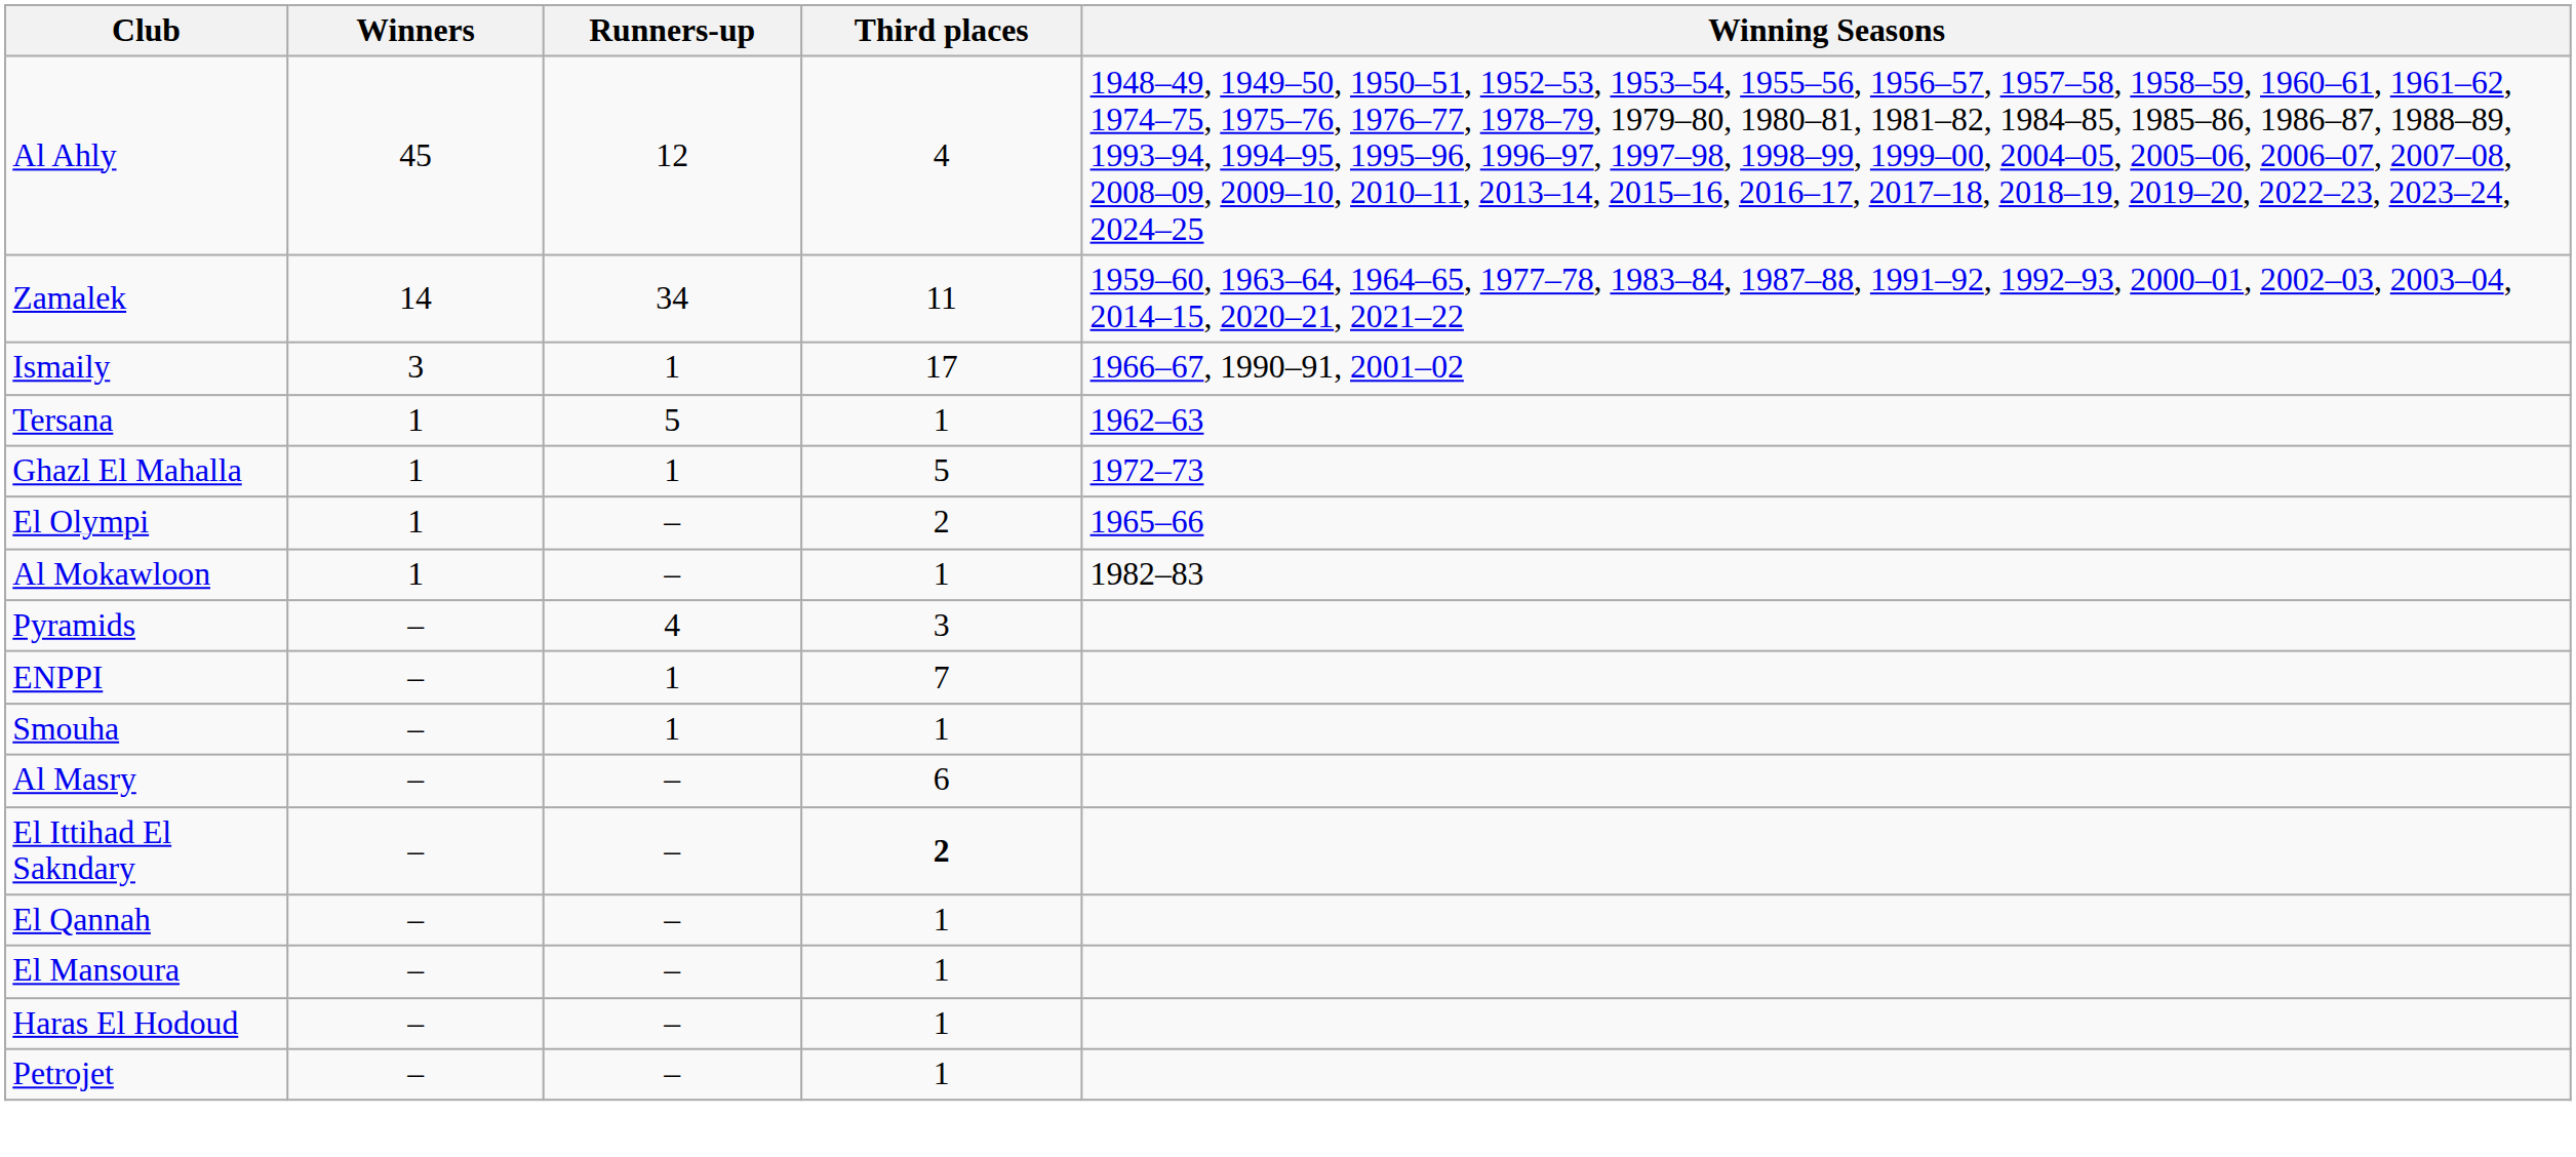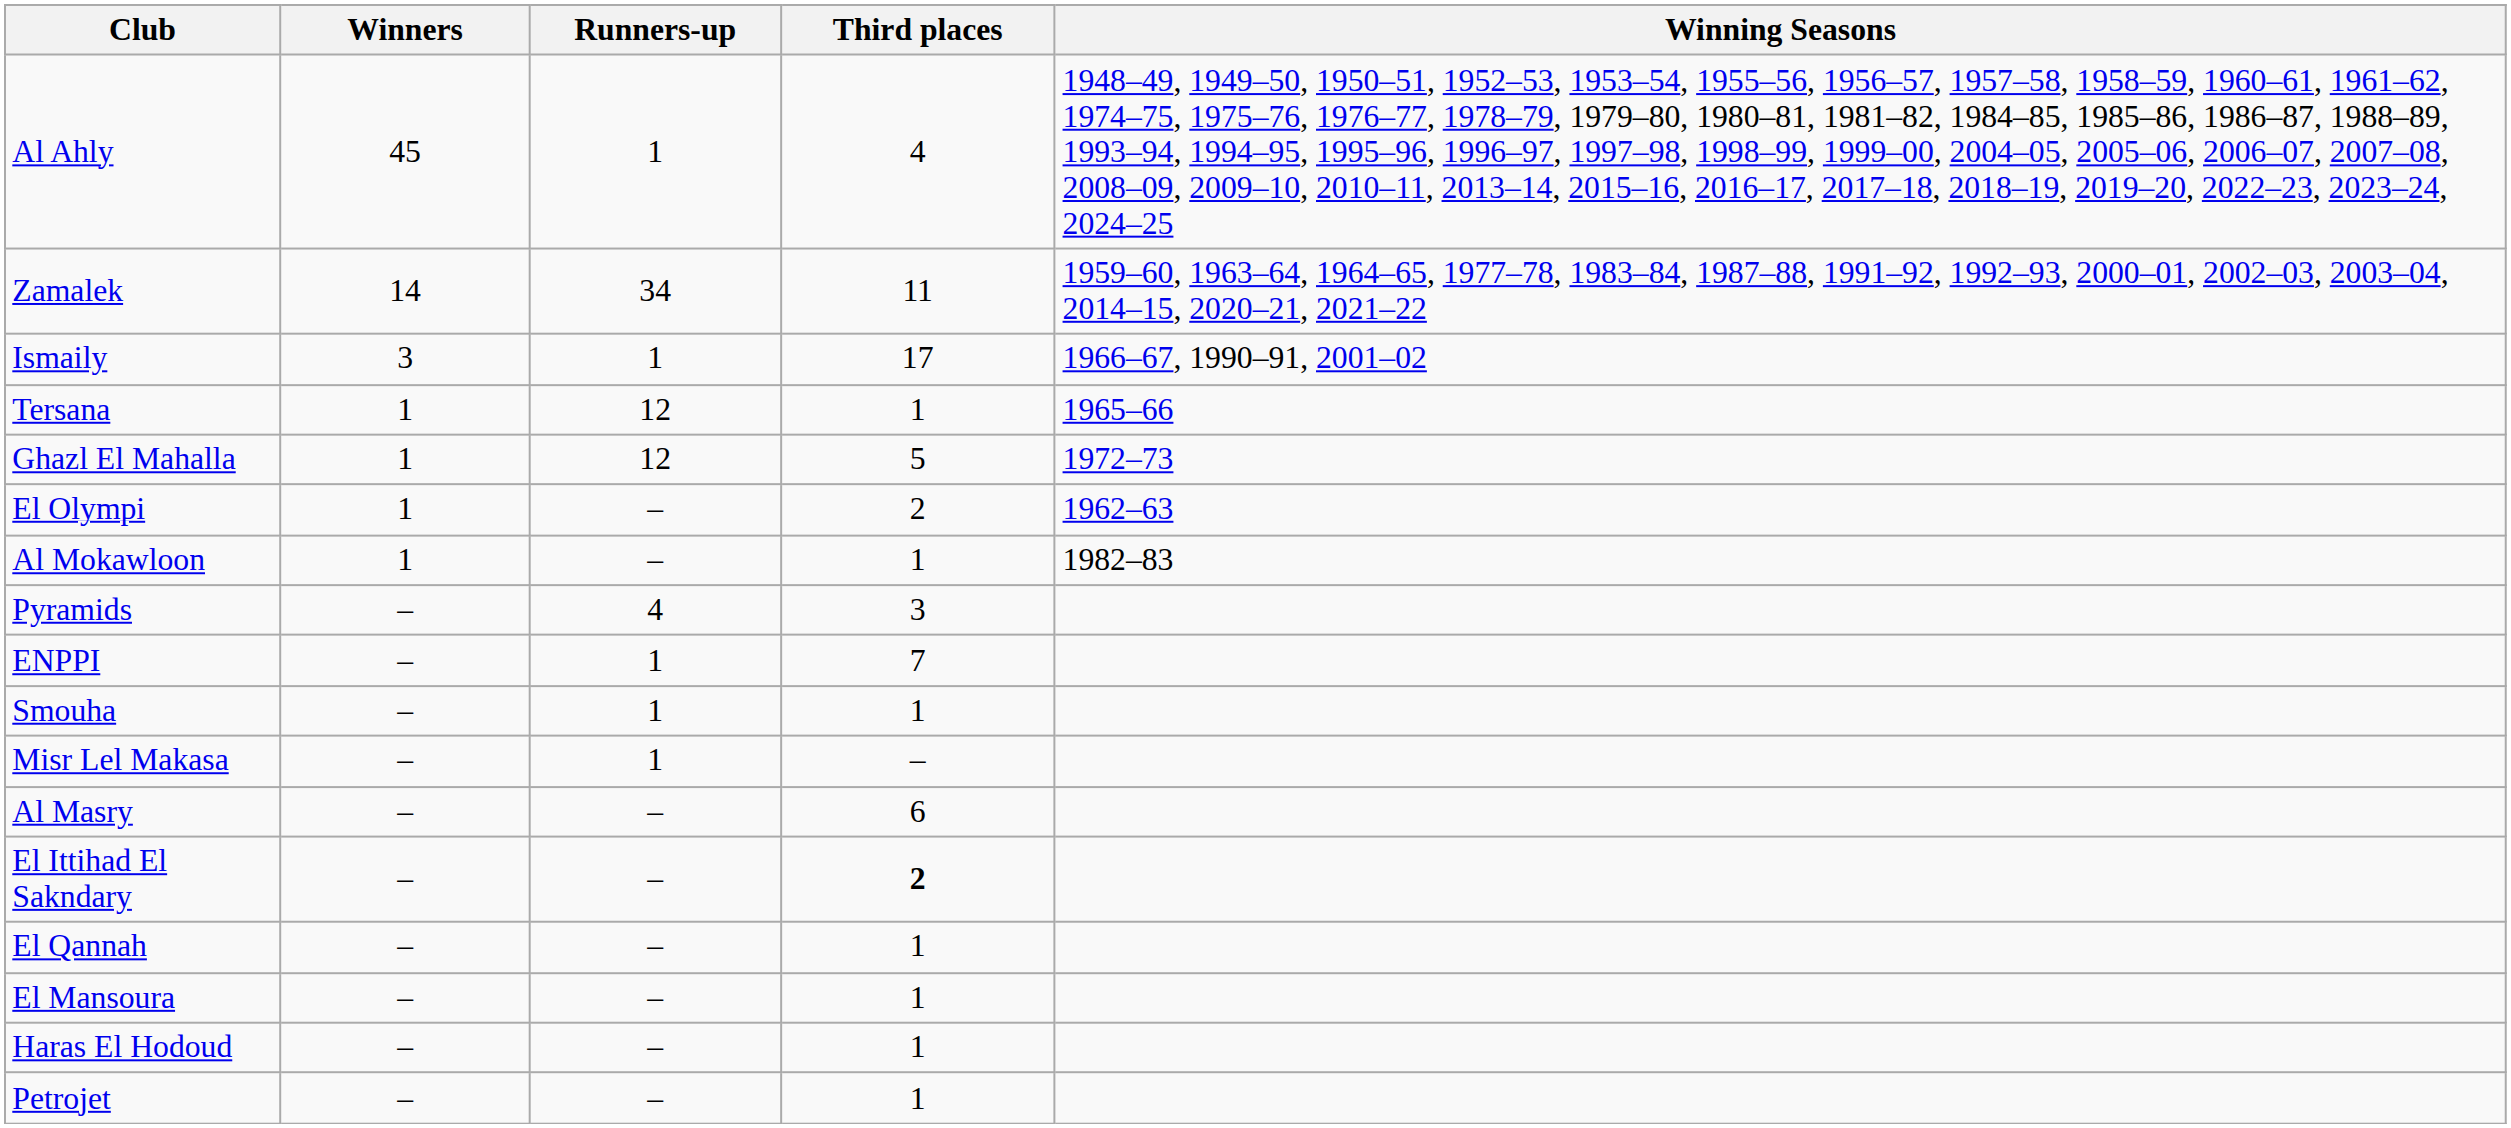Al Ahly | Runners-up: 12 -> 1
Tersana | Runners-up: 5 -> 12
Tersana | Winning Seasons: 1962–63 -> 1965–66
Ghazl El Mahalla | Runners-up: 1 -> 12
El Olympi | Winning Seasons: 1965–66 -> 1962–63
+ row: Misr Lel Makasa | – | 1 | –
